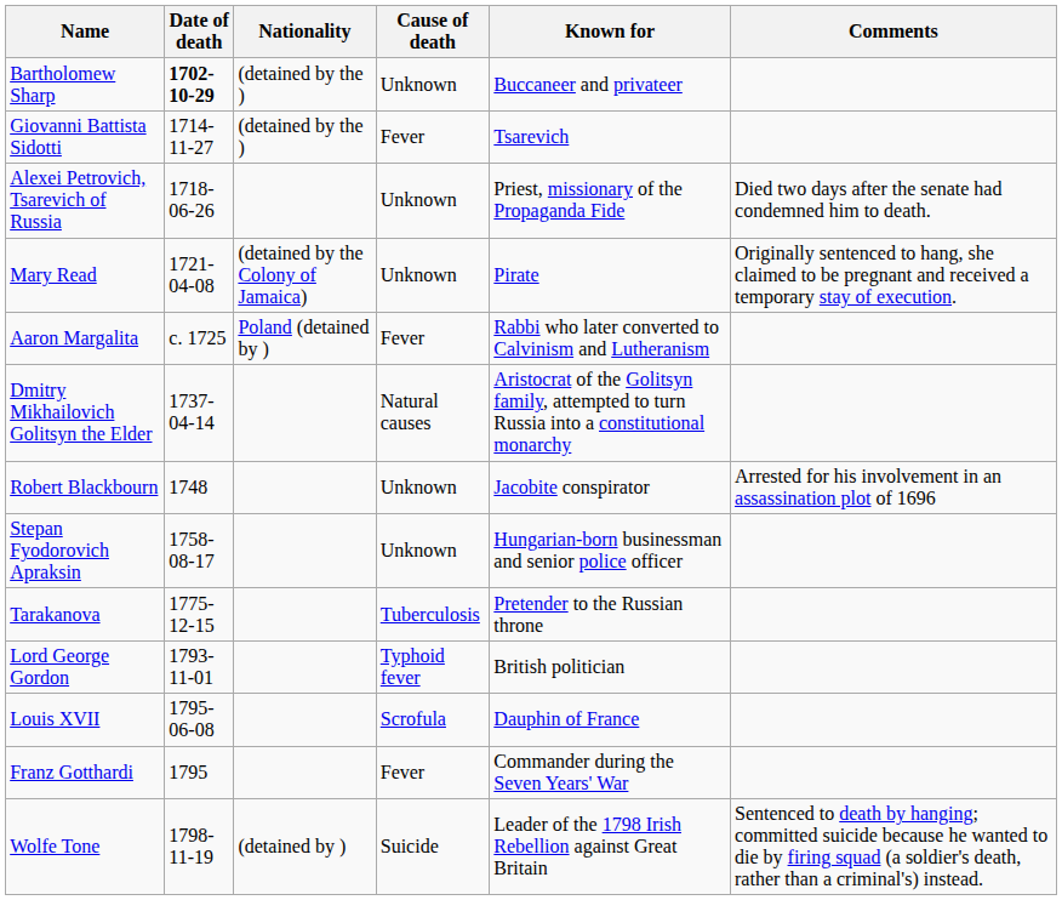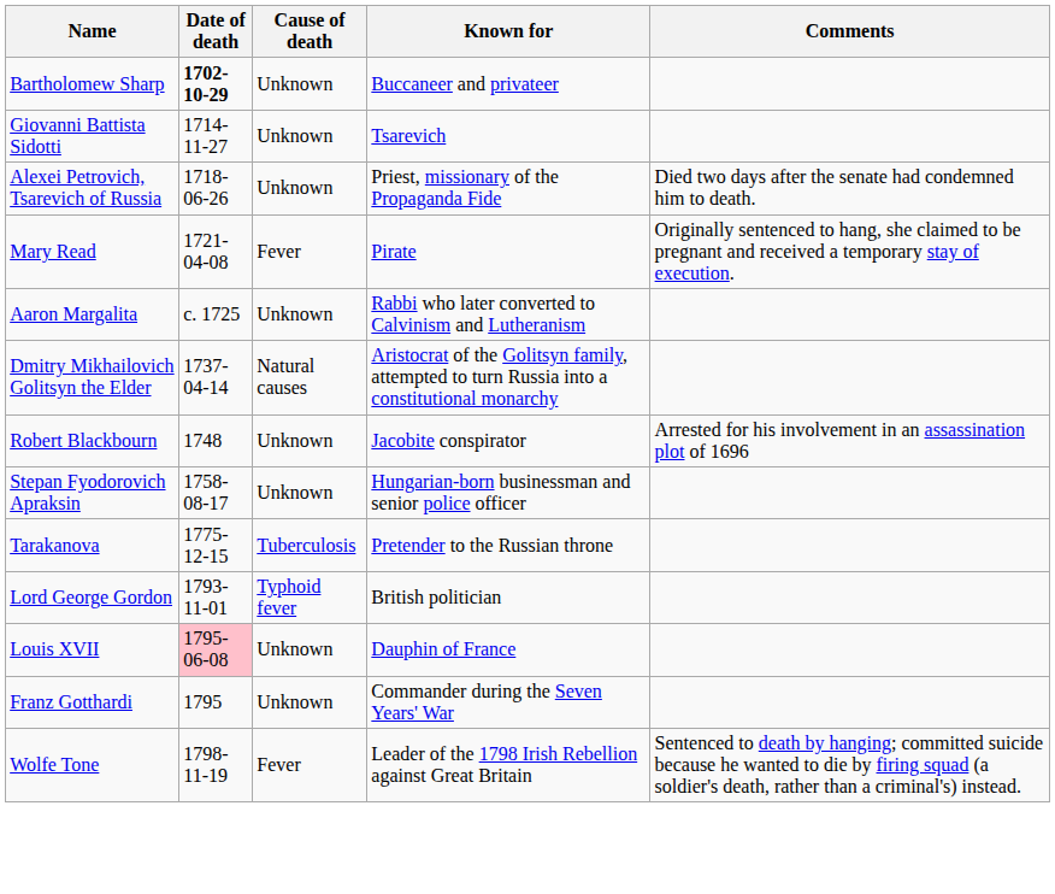- column: Nationality | (detained by the ) | (detained by the ) | (detained by the Colony of Jamaica) | Poland (detained by ) | (detained by )
Giovanni Battista Sidotti | Cause of death: Fever -> Unknown
Mary Read | Cause of death: Unknown -> Fever
Aaron Margalita | Cause of death: Fever -> Unknown
Louis XVII | Date of death: no background -> pink background
Louis XVII | Cause of death: Scrofula -> Unknown
Franz Gotthardi | Cause of death: Fever -> Unknown
Wolfe Tone | Cause of death: Suicide -> Fever
